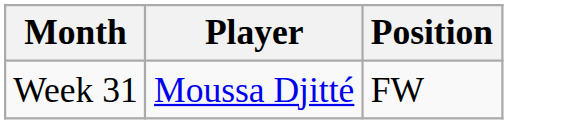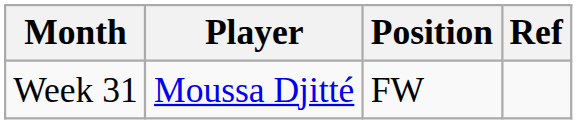+ column: Ref
